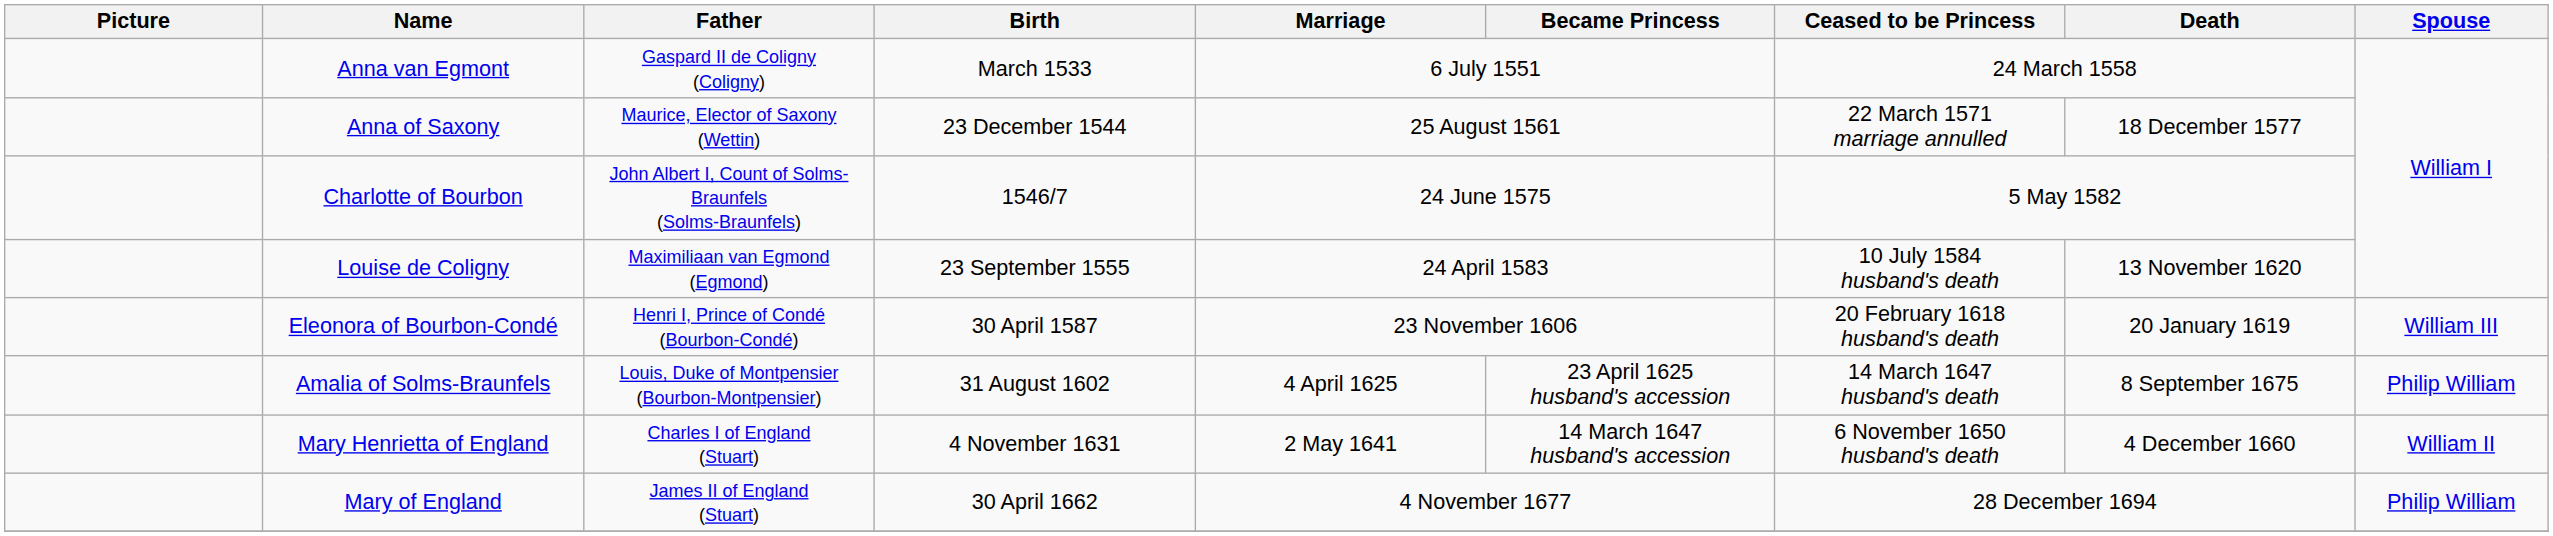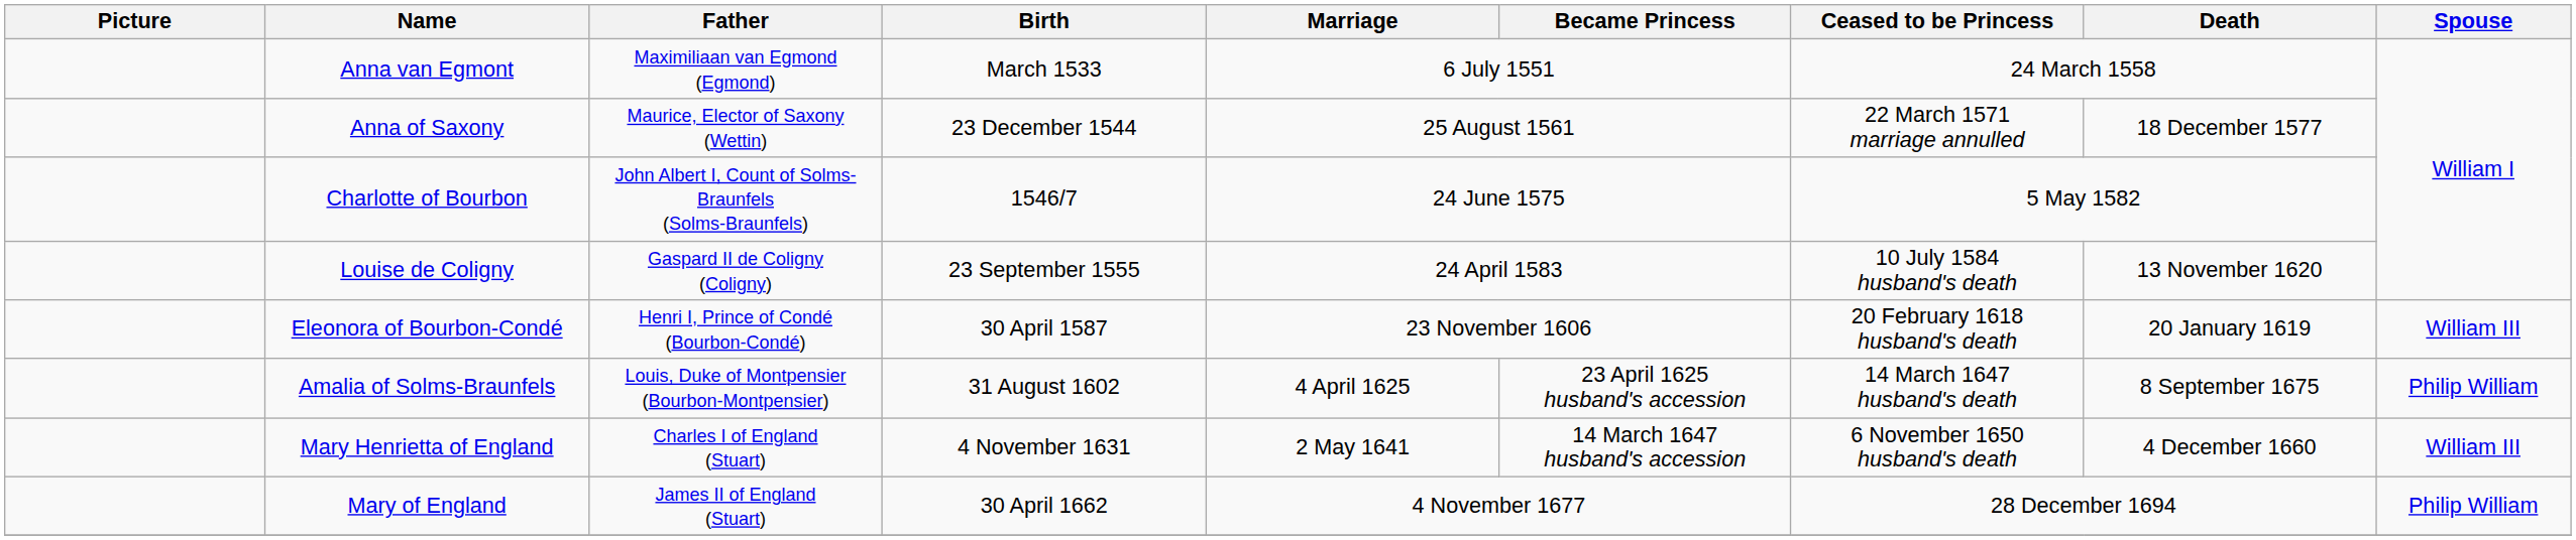Anna van Egmont | Father: Gaspard II de Coligny (Coligny) -> Maximiliaan van Egmond (Egmond)
Louise de Coligny | Father: Maximiliaan van Egmond (Egmond) -> Gaspard II de Coligny (Coligny)
Mary Henrietta of England | Spouse: William II -> William III
